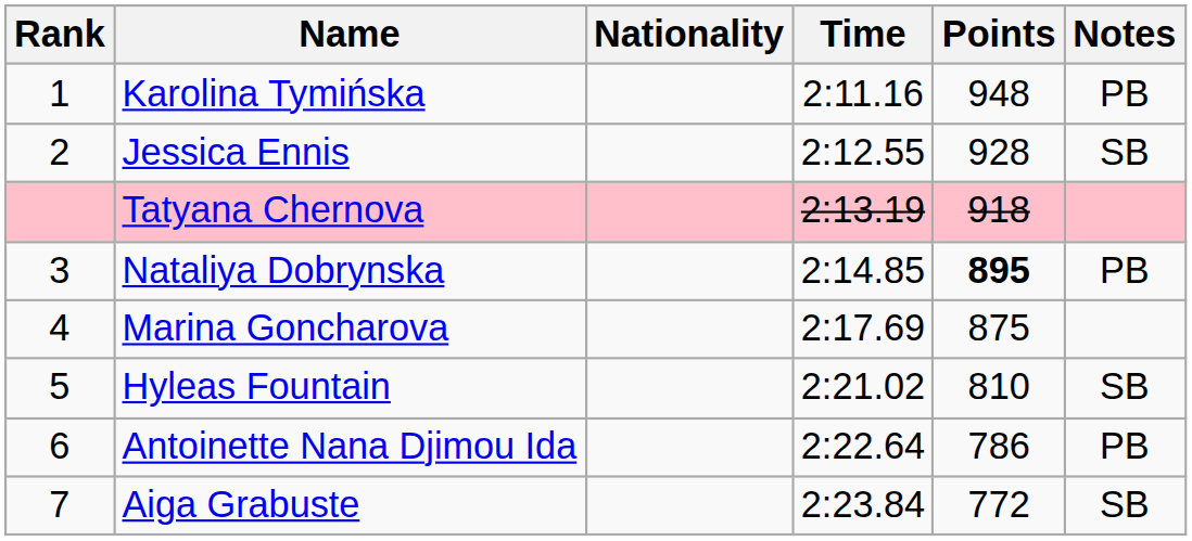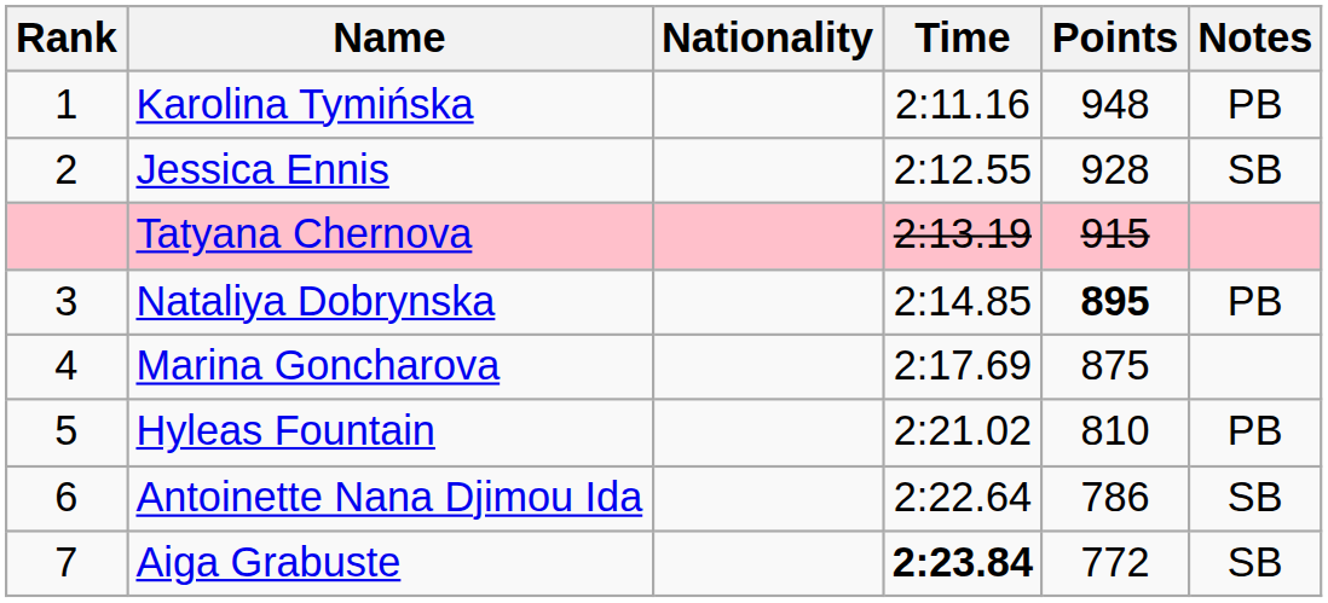Tatyana Chernova | Points: 918 -> 915
Hyleas Fountain | Notes: SB -> PB
Antoinette Nana Djimou Ida | Notes: PB -> SB
Aiga Grabuste | Time: normal -> bold
